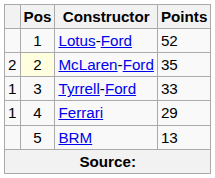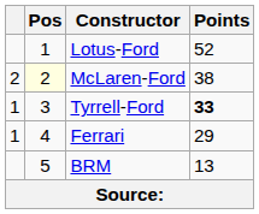McLaren-Ford | Points: 35 -> 38
Tyrrell-Ford | Points: normal -> bold
